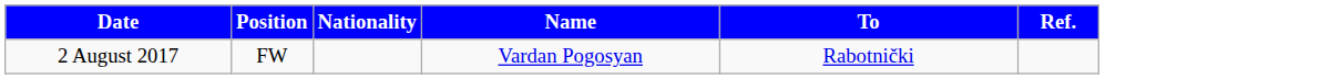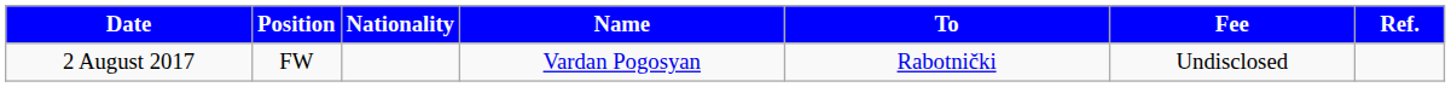+ column: Fee | Undisclosed
